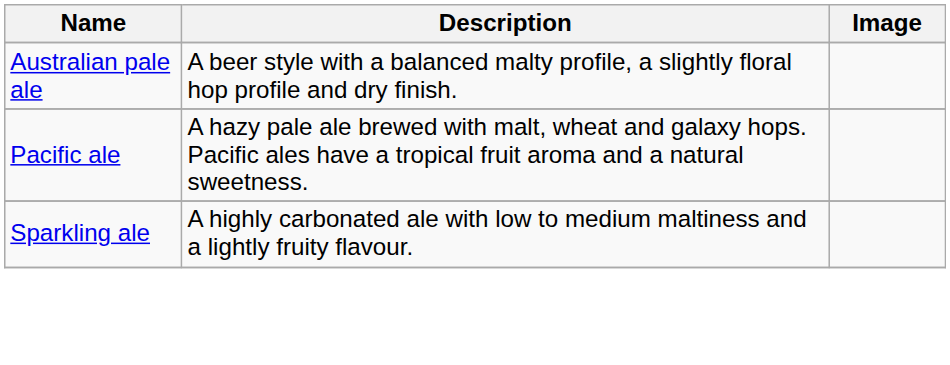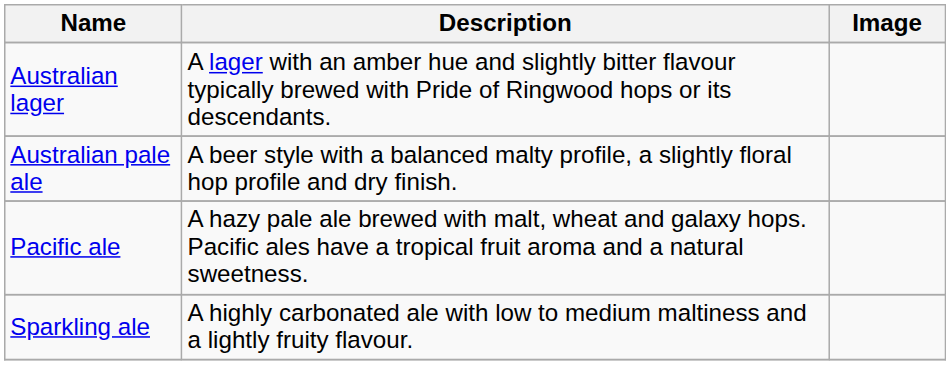+ row: Australian lager | A lager with an amber hue and slightly bitter flavour typically brewed with Pride of Ringwood hops or its descendants.
